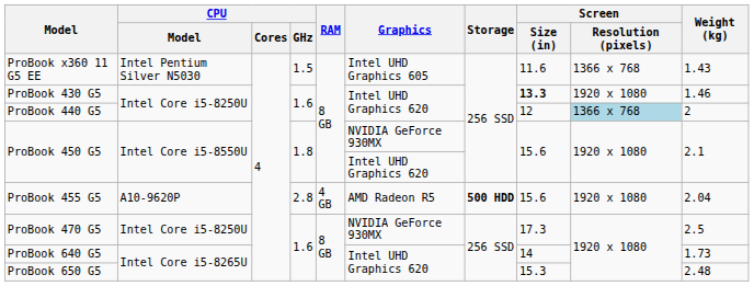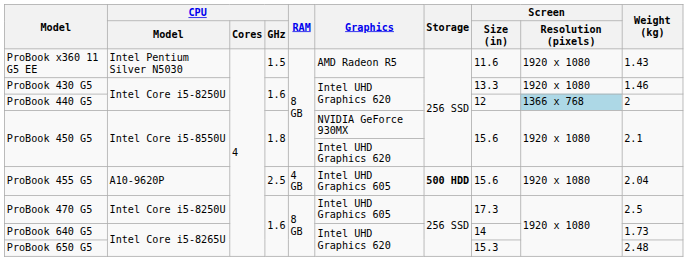ProBook x360 11 G5 EE | Graphics: Intel UHD Graphics 605 -> AMD Radeon R5
ProBook x360 11 G5 EE | Screen / Resolution (pixels): 1366 x 768 -> 1920 x 1080
ProBook 430 G5 | Screen / Size (in): bold -> normal
ProBook 455 G5 | CPU / GHz: 2.8 -> 2.5
ProBook 455 G5 | Graphics: AMD Radeon R5 -> Intel UHD Graphics 605
ProBook 470 G5 | Graphics: NVIDIA GeForce 930MX -> Intel UHD Graphics 605
